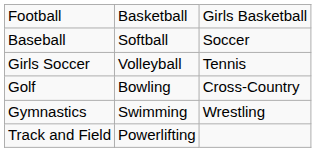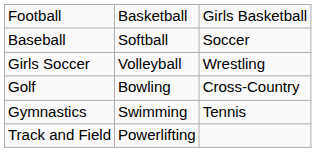Girls Soccer | column 3: Tennis -> Wrestling
Gymnastics | column 3: Wrestling -> Tennis
